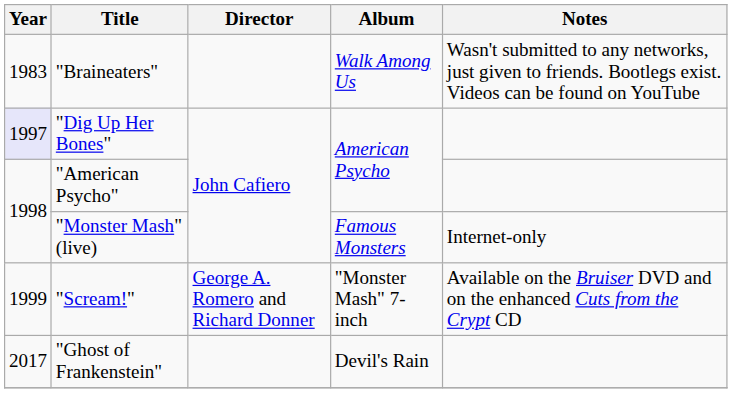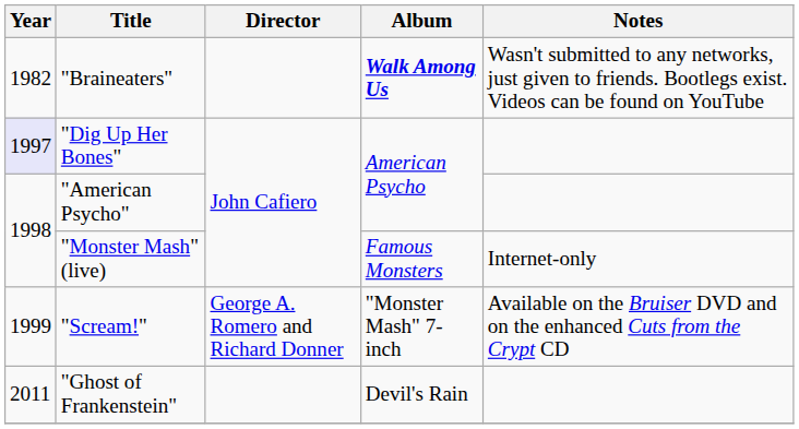"Braineaters" | Year: 1983 -> 1982
"Braineaters" | Album: normal -> bold
"Ghost of Frankenstein" | Year: 2017 -> 2011
